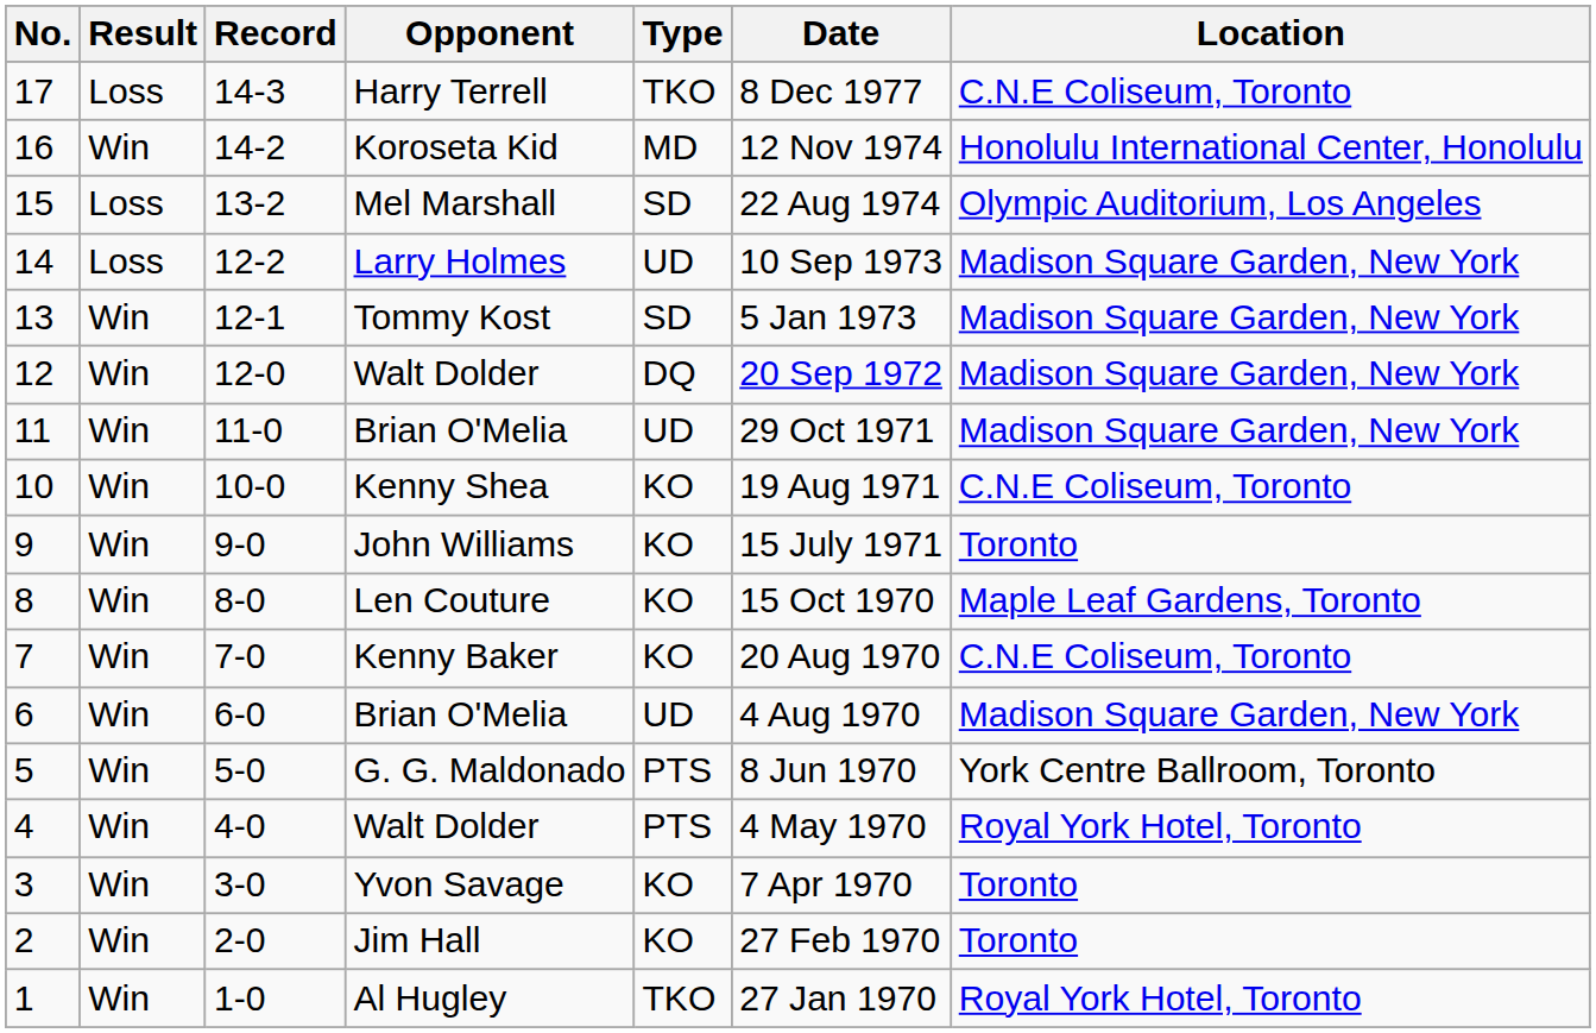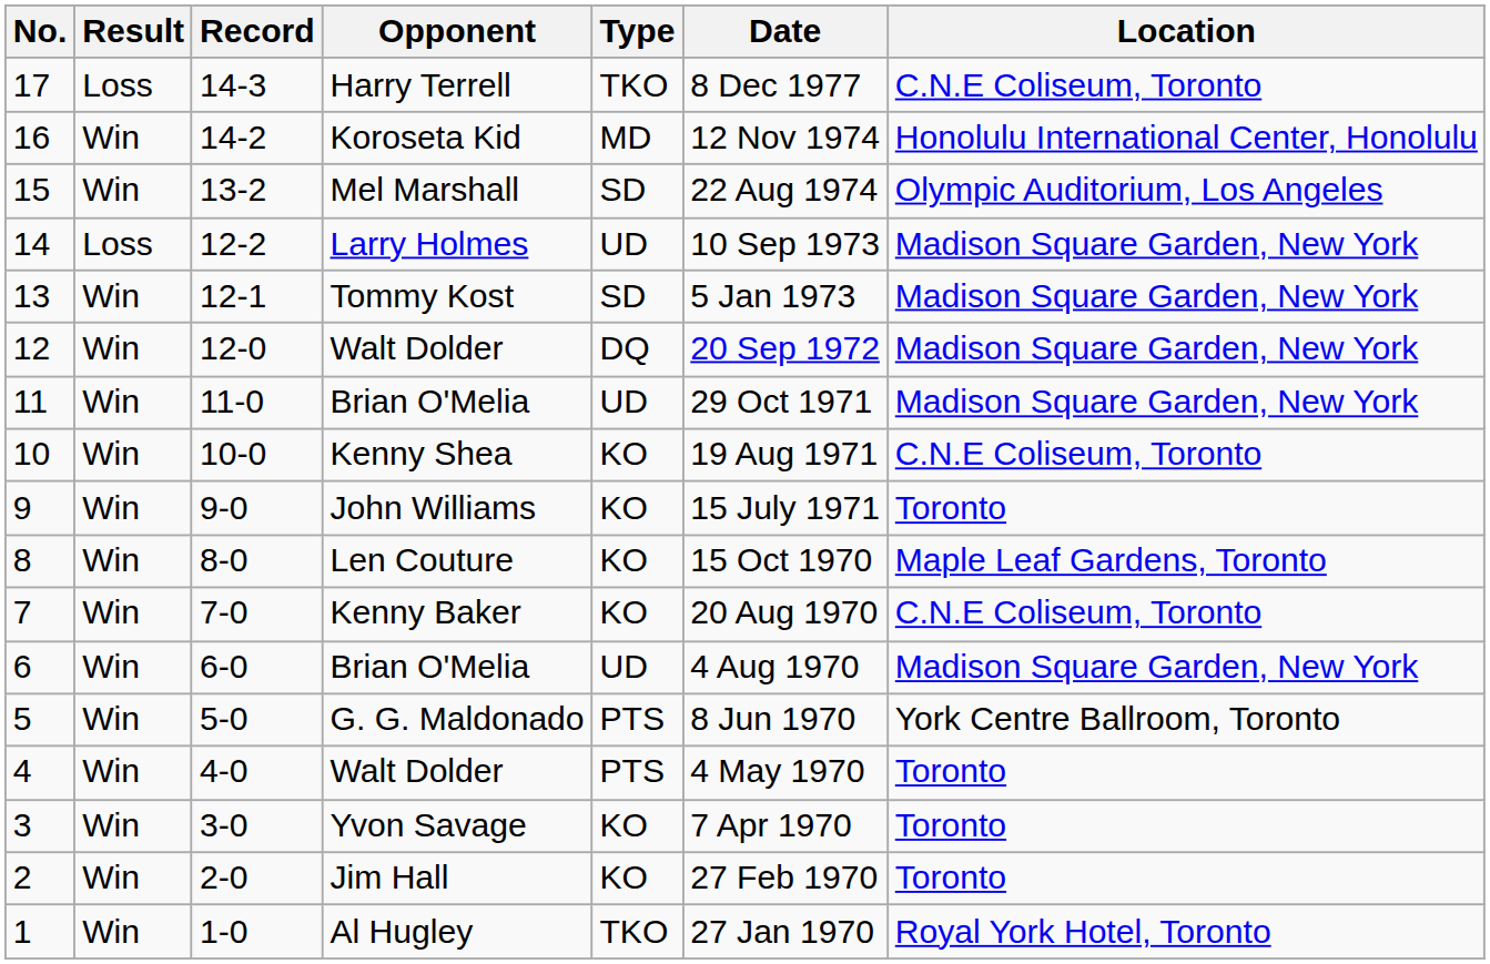15 | Result: Loss -> Win
4 | Location: Royal York Hotel, Toronto -> Toronto
